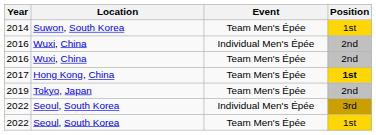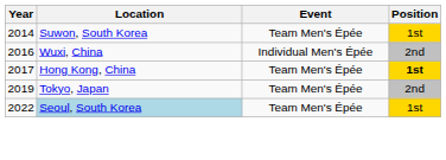- row: 2016 | Wuxi, China | Team Men's Épée | 2nd
- row: 2022 | Seoul, South Korea | Individual Men's Épée | 3rd
2022 / Team Men's Épée | Location: no background -> lightblue background
